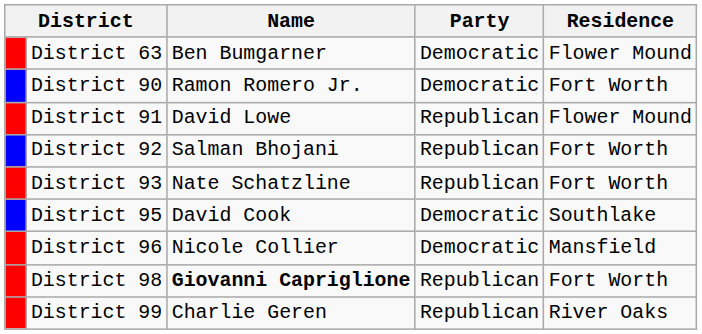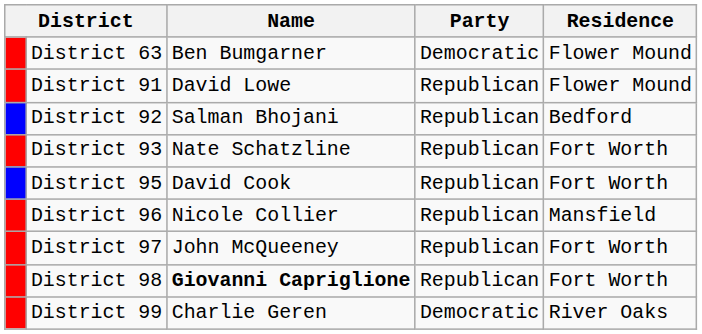- row: District 90 | Ramon Romero Jr. | Democratic | Fort Worth
District 92 | Residence: Fort Worth -> Bedford
District 95 | Party: Democratic -> Republican
District 95 | Residence: Southlake -> Fort Worth
District 96 | Party: Democratic -> Republican
+ row: District 97 | John McQueeney | Republican | Fort Worth
District 99 | Party: Republican -> Democratic
